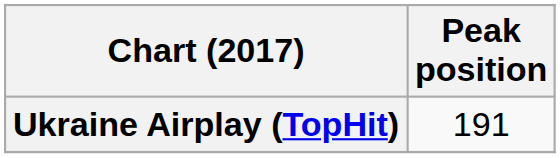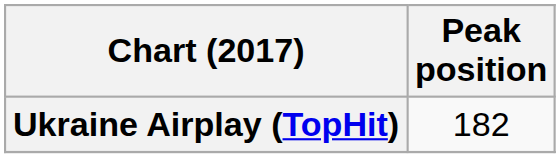Ukraine Airplay (TopHit) | Peak position: 191 -> 182
